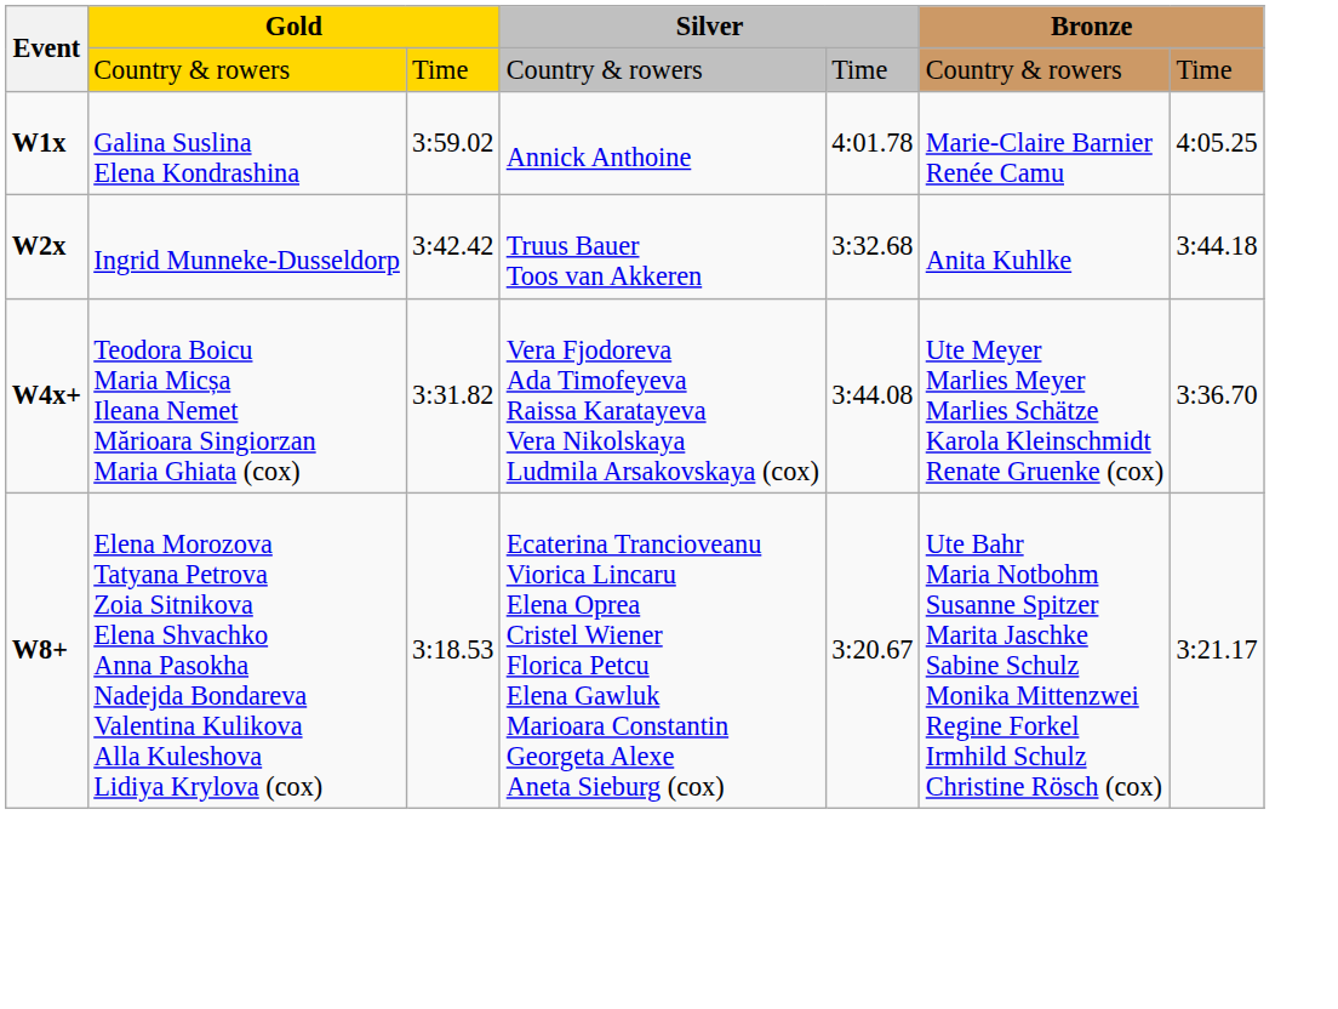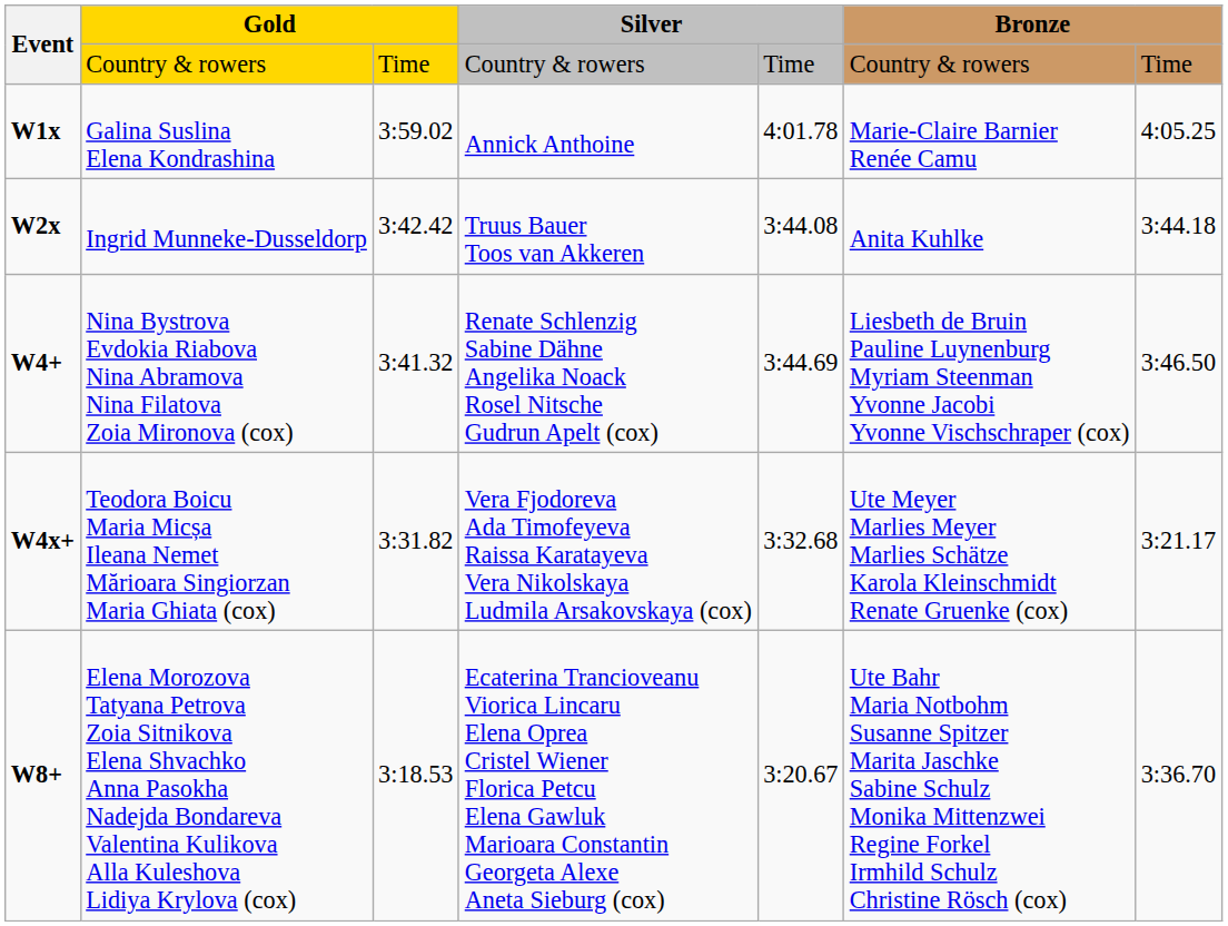W2x | column 5: 3:32.68 -> 3:44.08
+ row: W4+ | Nina Bystrova Evdokia Riabova Nina Abramova Nina Filatova Zoia Mironova (cox) | 3:41.32 | Renate Schlenzig Sabine Dähne Angelika Noack Rosel Nitsche Gudrun Apelt (cox) | 3:44.69 | Liesbeth de Bruin Pauline Luynenburg Myriam Steenman Yvonne Jacobi Yvonne Vischschraper (cox) | 3:46.50
W4x+ | column 5: 3:44.08 -> 3:32.68
W4x+ | column 7: 3:36.70 -> 3:21.17
W8+ | column 7: 3:21.17 -> 3:36.70
